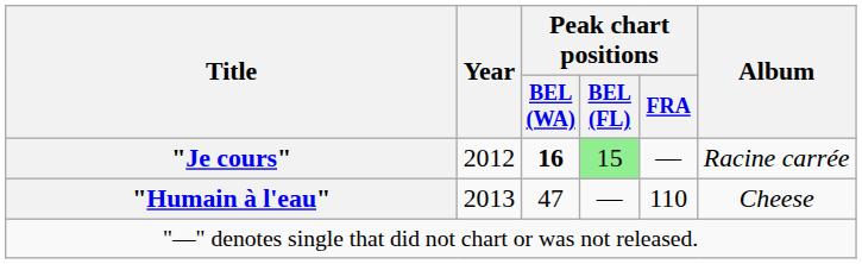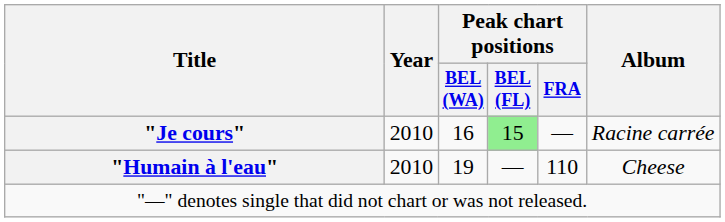"Je cours" | Year: 2012 -> 2010
"Je cours" | Peak chart positions / BEL (WA): bold -> normal
"Humain à l'eau" | Year: 2013 -> 2010
"Humain à l'eau" | Peak chart positions / BEL (WA): 47 -> 19
